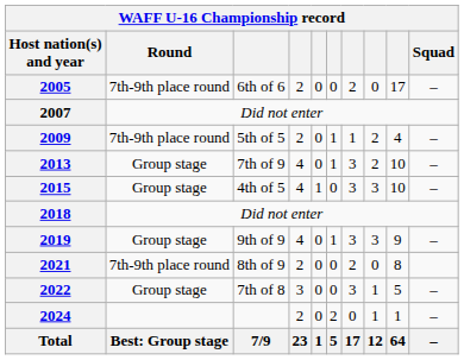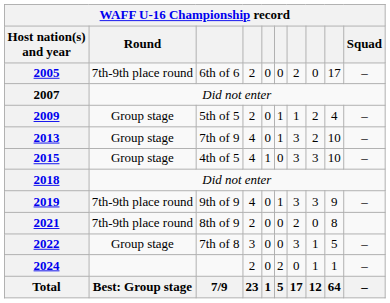2009 | WAFF U-16 Championship record / Round: 7th-9th place round -> Group stage
2019 | WAFF U-16 Championship record / Round: Group stage -> 7th-9th place round
